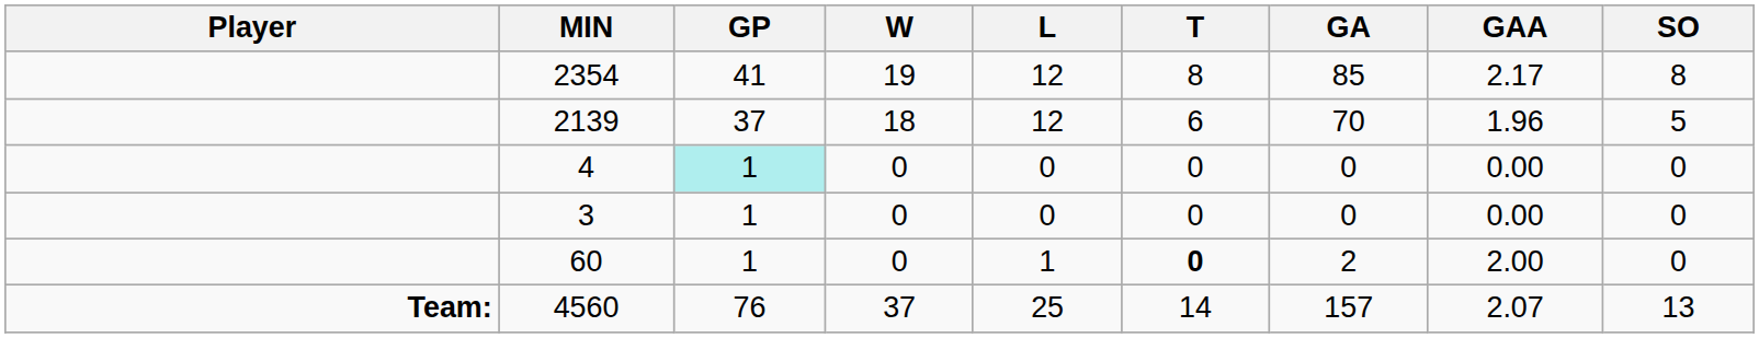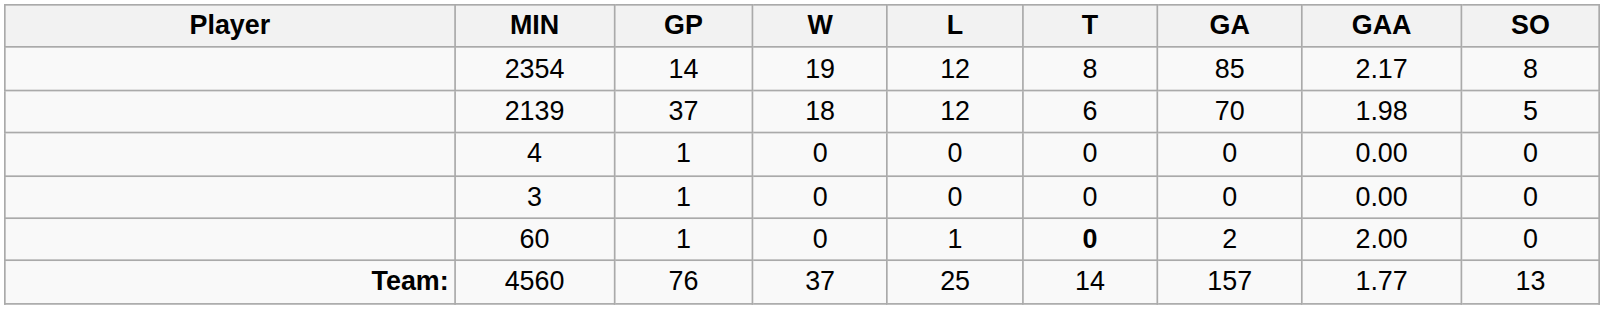2354 | GP: 41 -> 14
2139 | GAA: 1.96 -> 1.98
4 | GP: paleturquoise background -> no background
4560 | GAA: 2.07 -> 1.77
